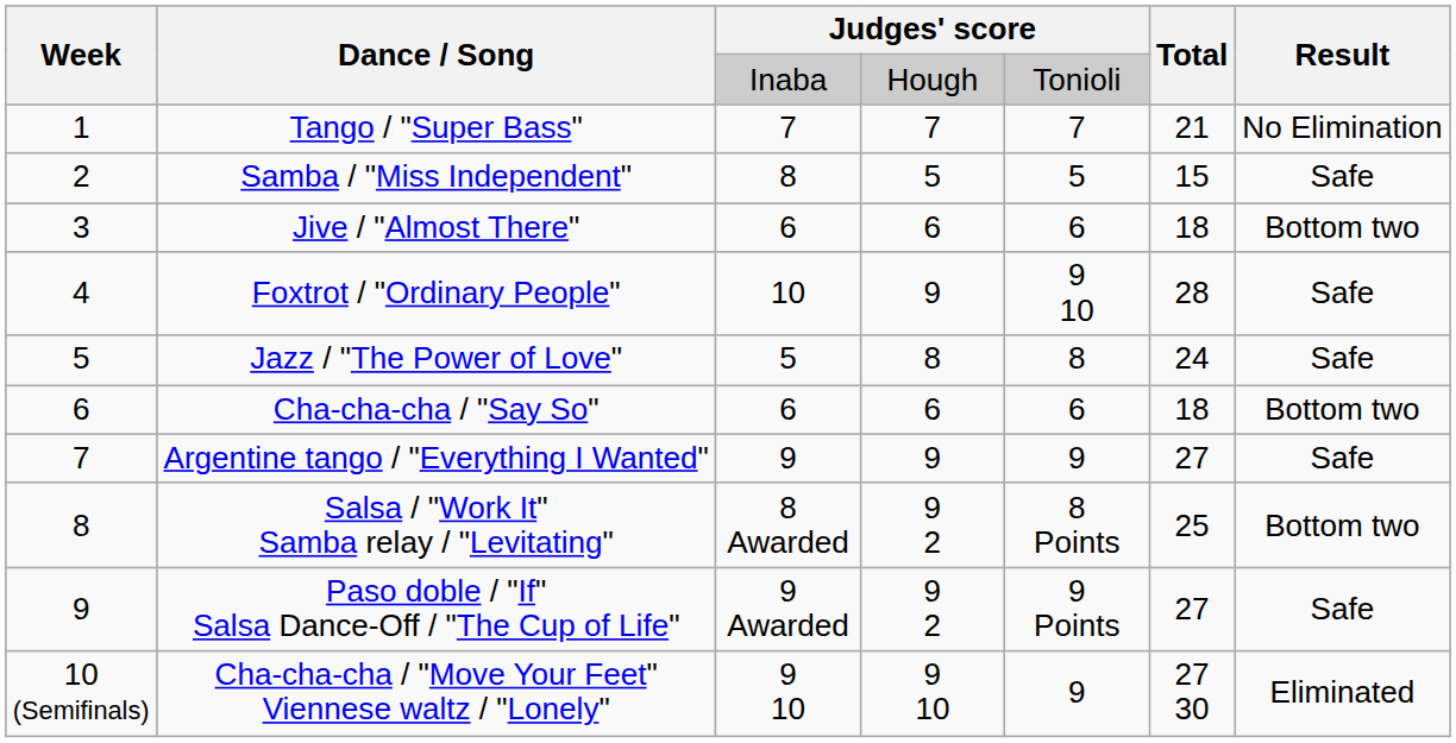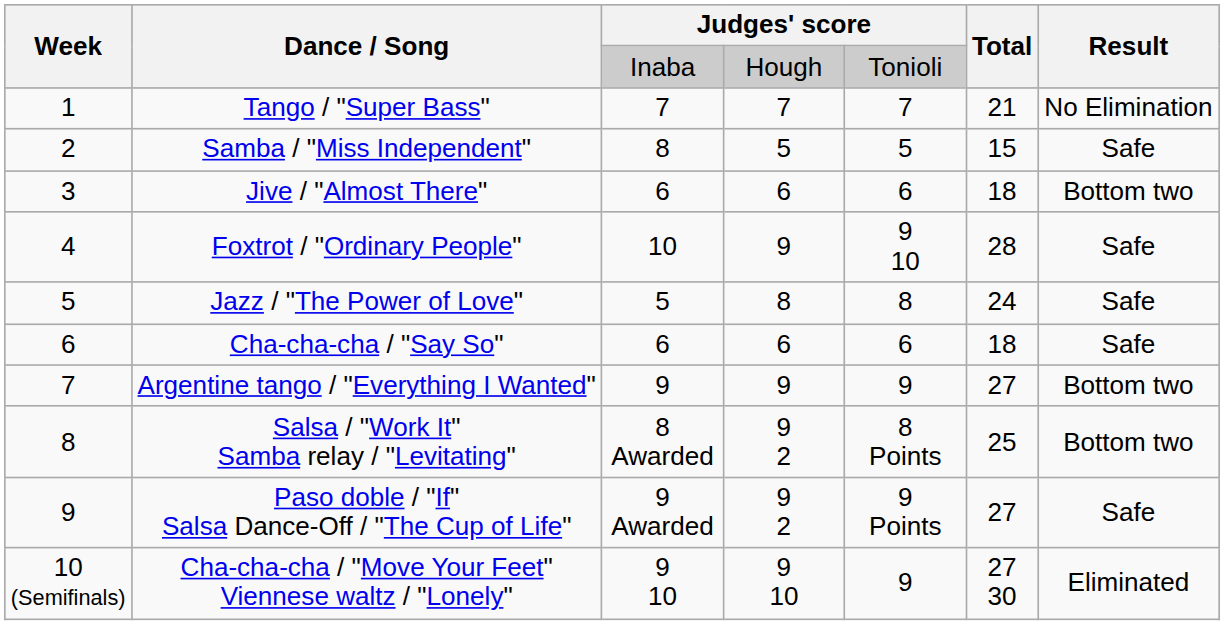Cha-cha-cha / "Say So" | Result: Bottom two -> Safe
Argentine tango / "Everything I Wanted" | Result: Safe -> Bottom two
